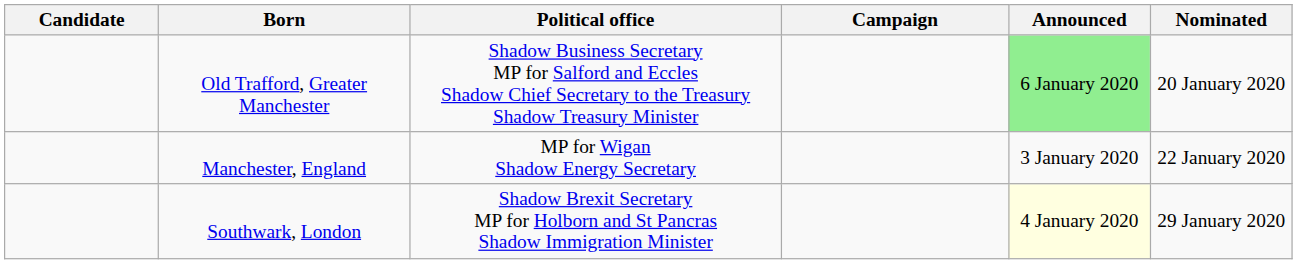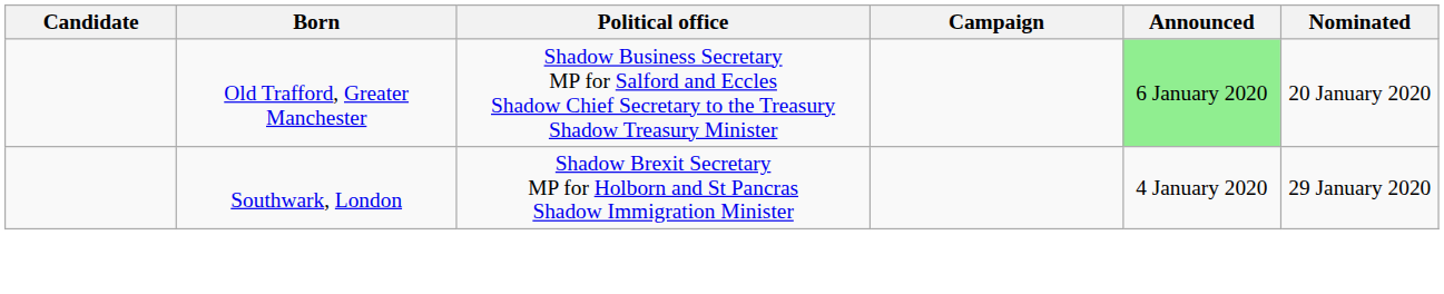- row: Manchester, England | MP for Wigan Shadow Energy Secretary | 3 January 2020 | 22 January 2020
Southwark, London | Announced: lightyellow background -> no background
